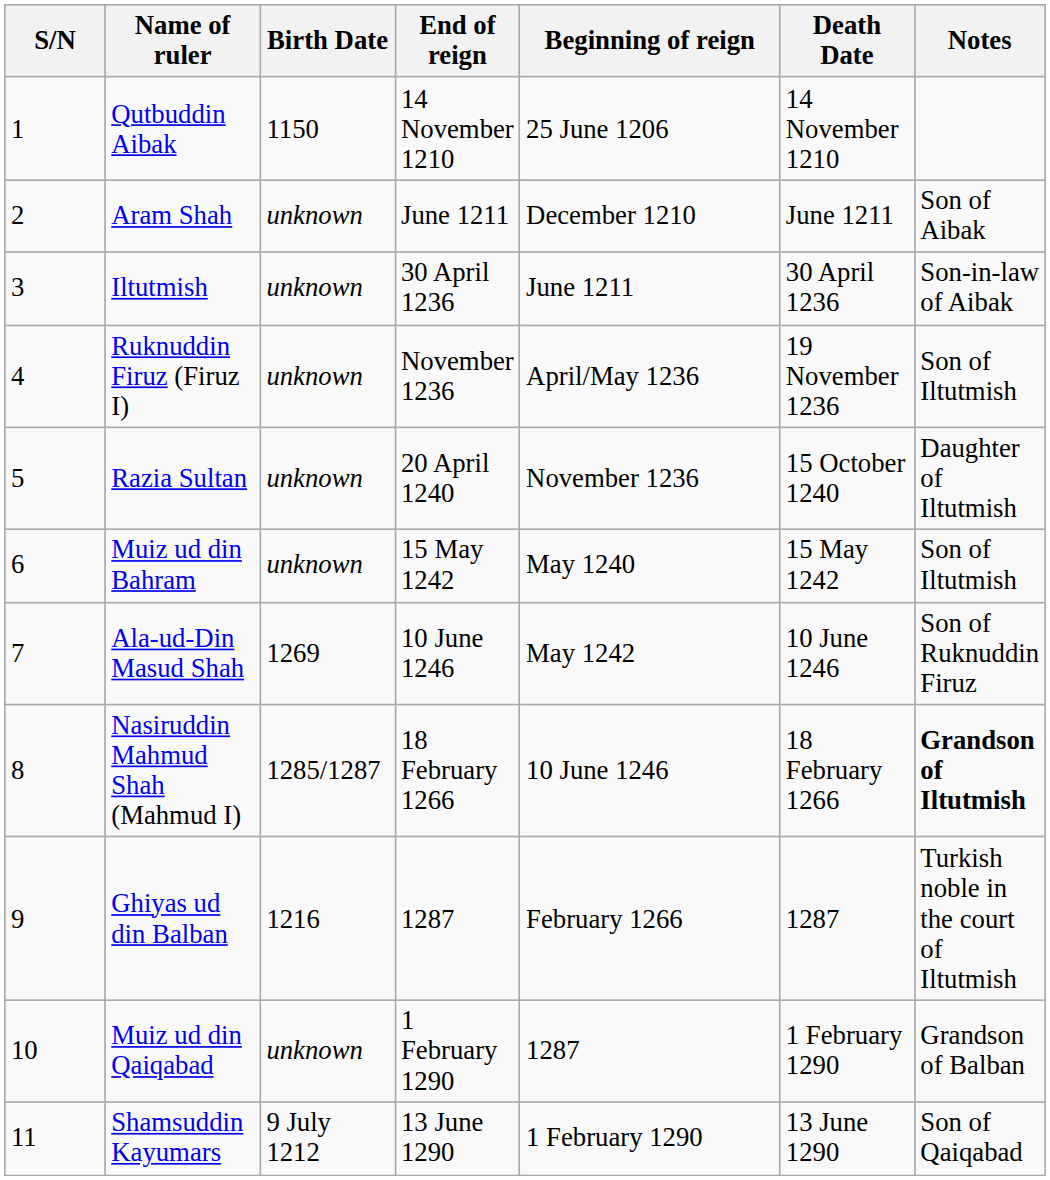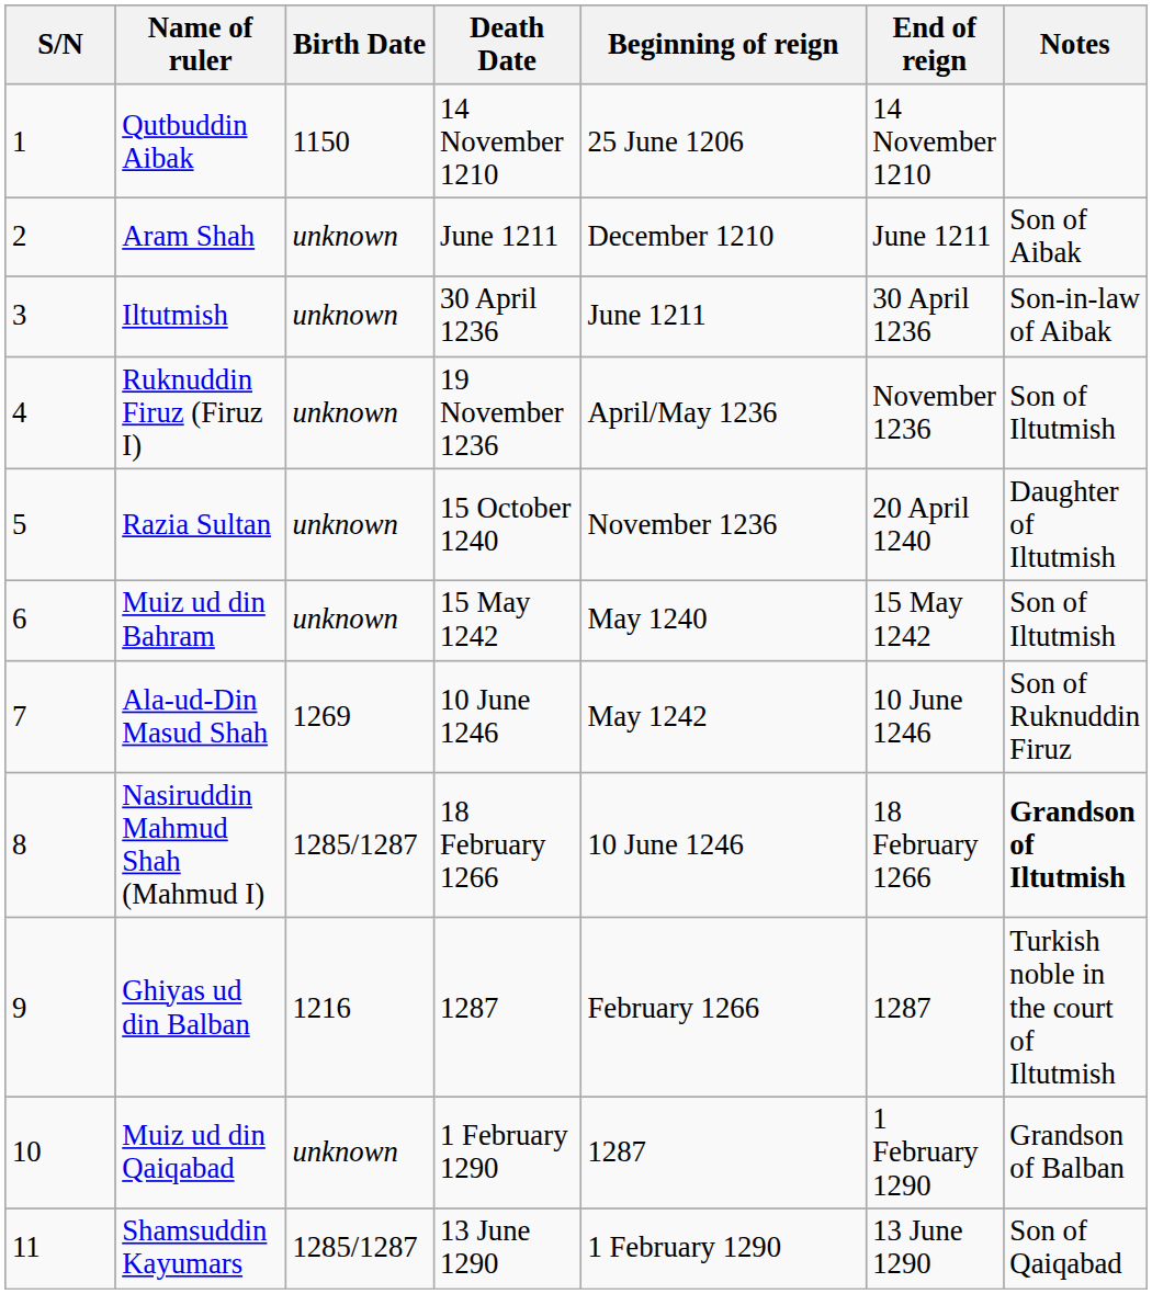columns swapped: Death Date <-> End of reign
Shamsuddin Kayumars | Birth Date: 9 July 1212 -> 1285/1287
